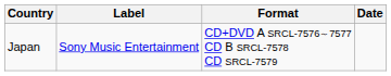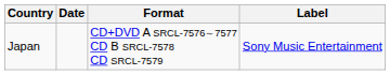columns swapped: Date <-> Label
